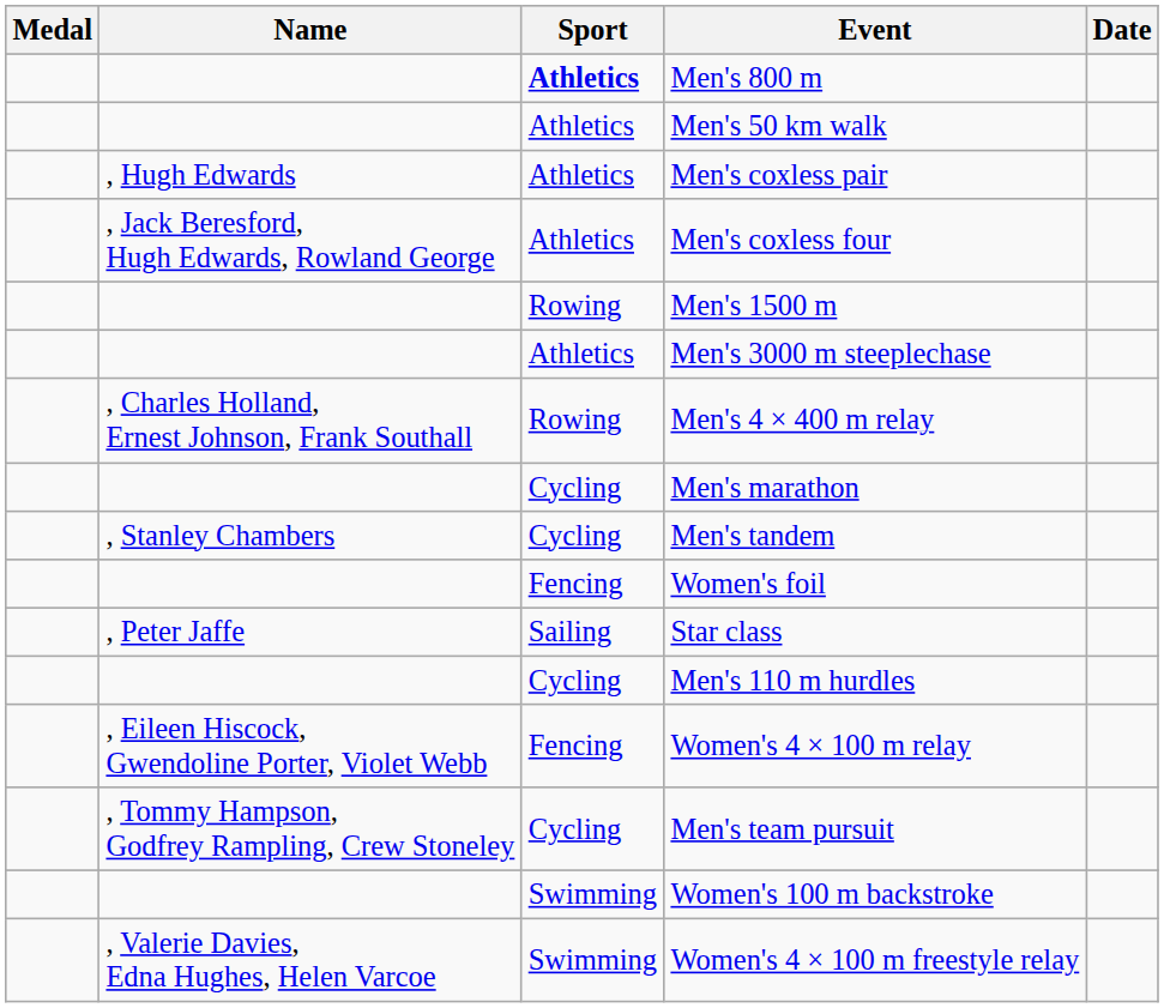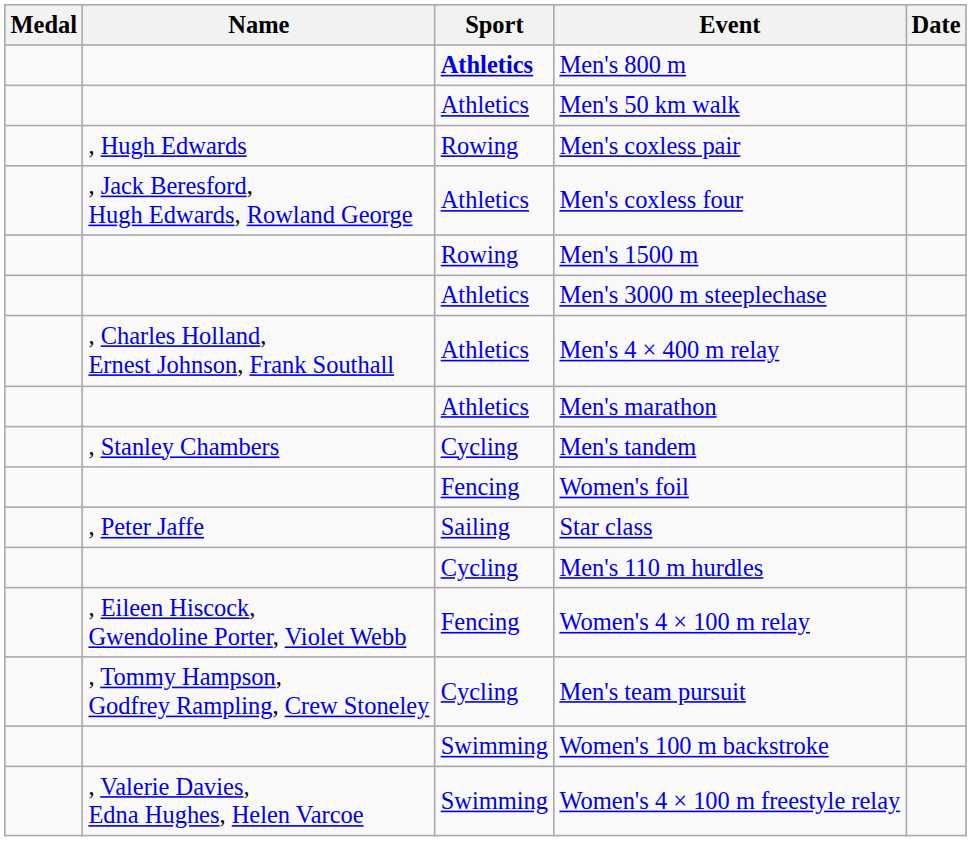Men's coxless pair | Sport: Athletics -> Rowing
Men's 4 × 400 m relay | Sport: Rowing -> Athletics
Men's marathon | Sport: Cycling -> Athletics
